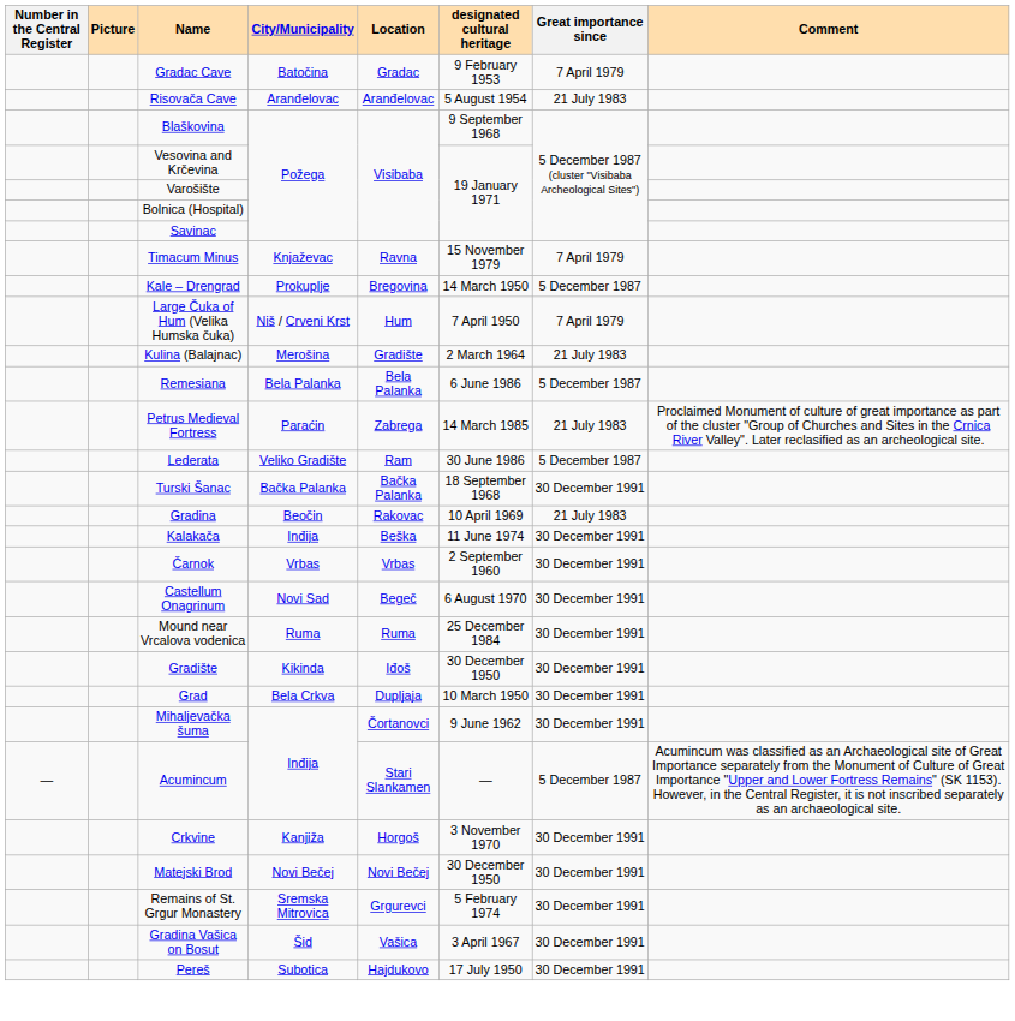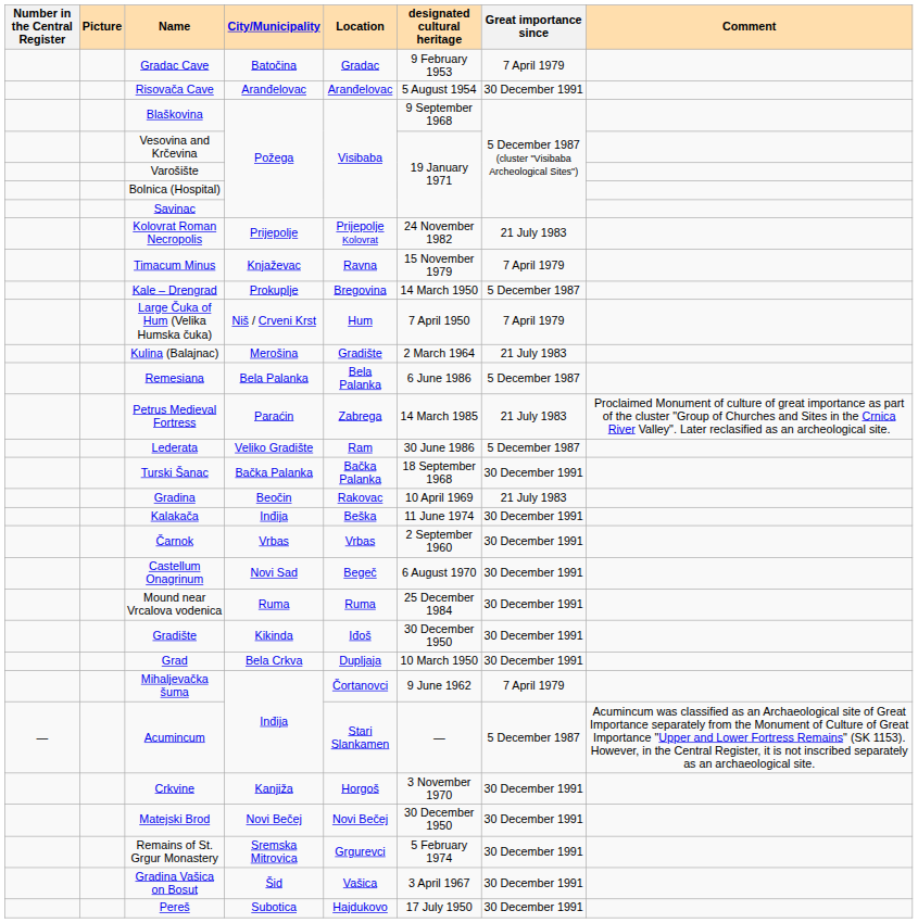Risovača Cave | Great importance since: 21 July 1983 -> 30 December 1991
+ row: Kolovrat Roman Necropolis | Prijepolje | Prijepolje Kolovrat | 24 November 1982 | 21 July 1983
Mihaljevačka šuma | Great importance since: 30 December 1991 -> 7 April 1979
